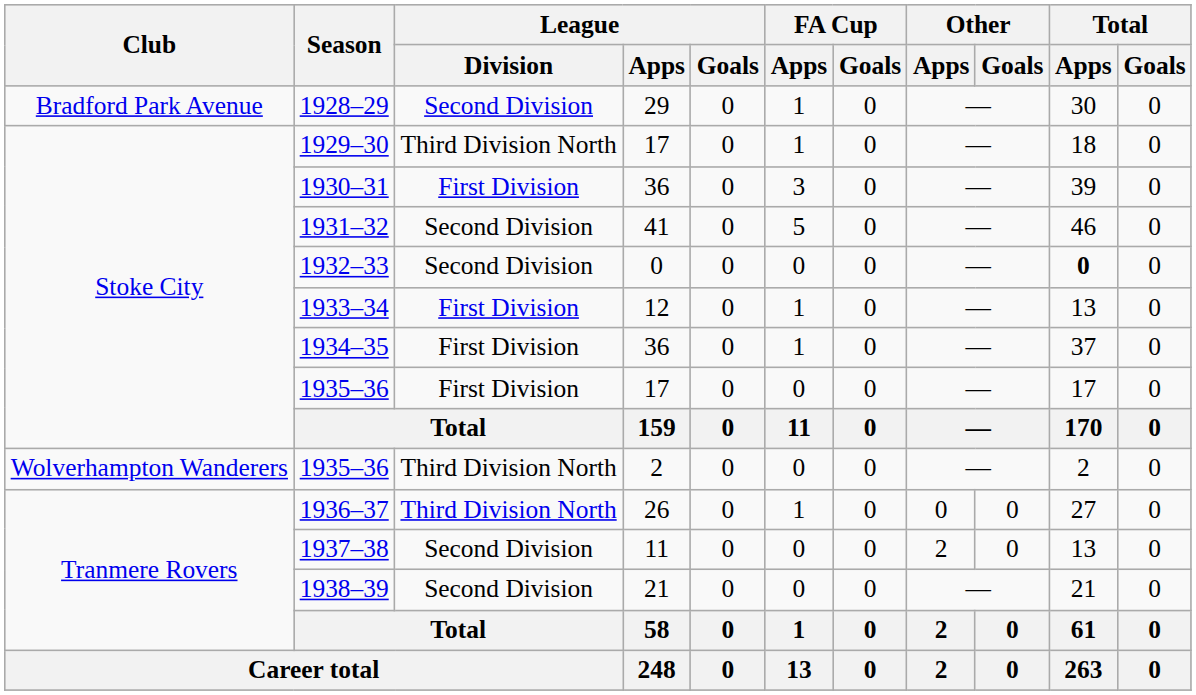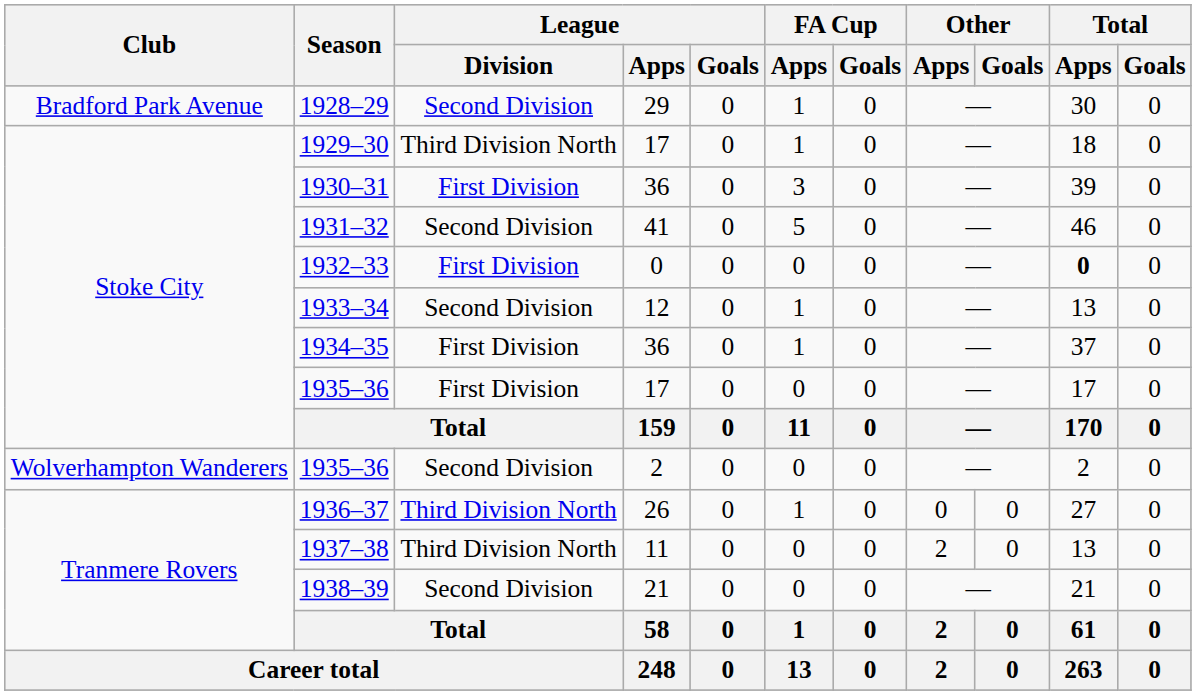1932–33 | League / Division: Second Division -> First Division
1933–34 | League / Division: First Division -> Second Division
1935–36 / 2 | League / Division: Third Division North -> Second Division
1937–38 | League / Division: Second Division -> Third Division North
